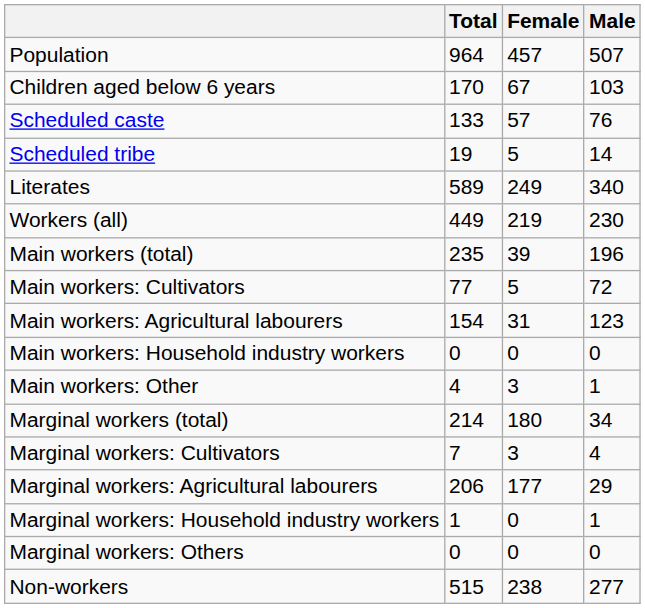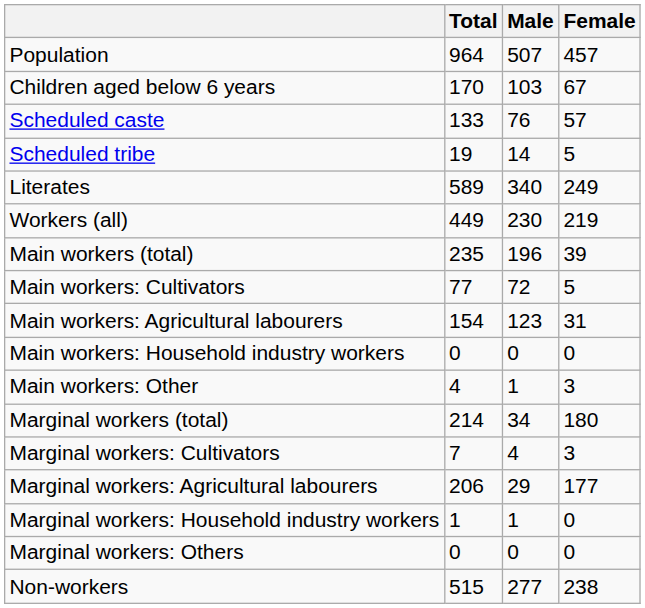columns swapped: Male <-> Female
